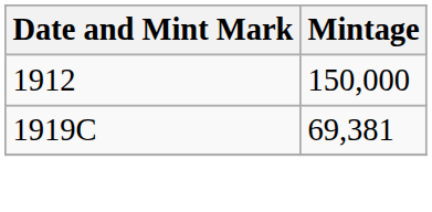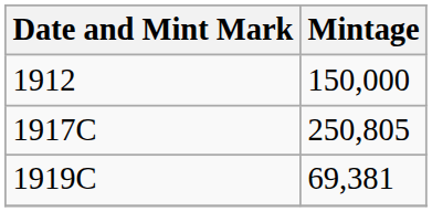+ row: 1917C | 250,805
